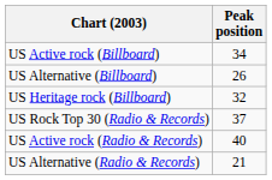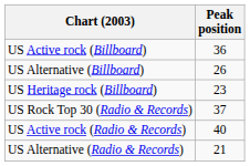US Active rock (Billboard) | Peak position: 34 -> 36
US Heritage rock (Billboard) | Peak position: 32 -> 23
